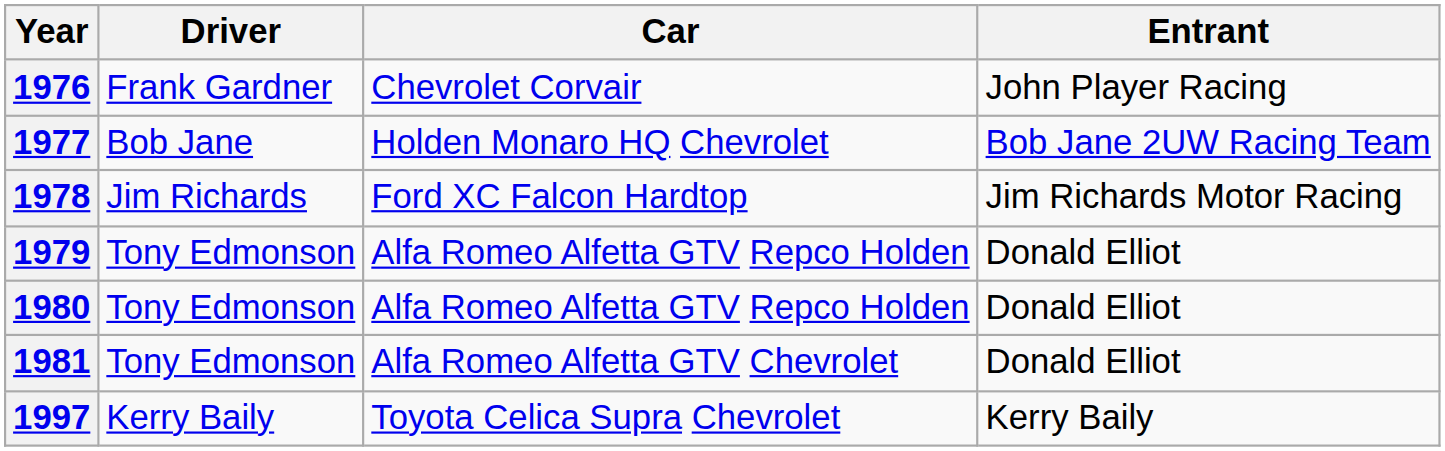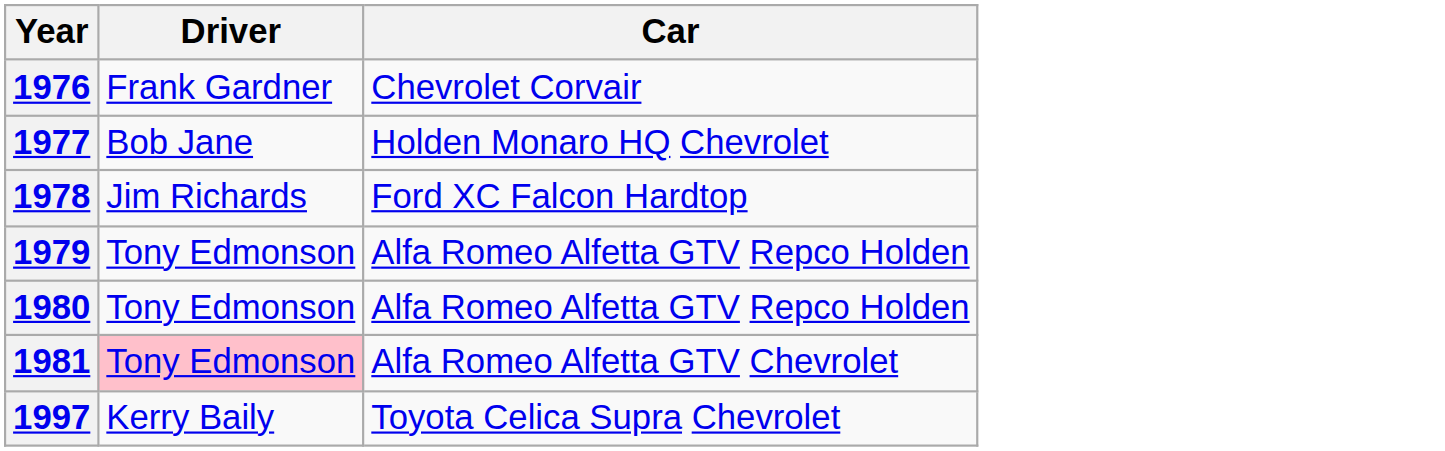- column: Entrant | John Player Racing | Bob Jane 2UW Racing Team | Jim Richards Motor Racing | Donald Elliot | Donald Elliot | Donald Elliot | Kerry Baily
1981 | Driver: no background -> pink background
